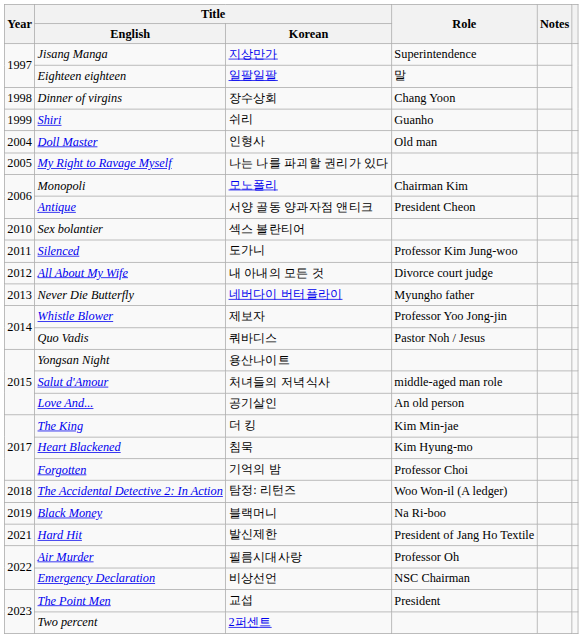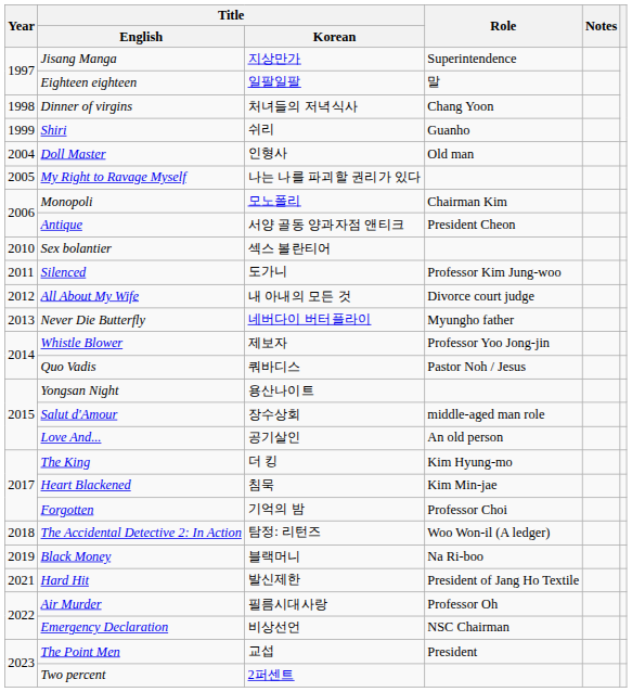Dinner of virgins | Title / Korean: 장수상회 -> 처녀들의 저녁식사
Salut d'Amour | Title / Korean: 처녀들의 저녁식사 -> 장수상회
The King | Role: Kim Min-jae -> Kim Hyung-mo
Heart Blackened | Role: Kim Hyung-mo -> Kim Min-jae
